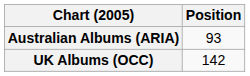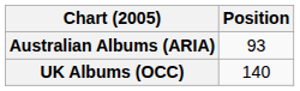UK Albums (OCC) | Position: 142 -> 140
